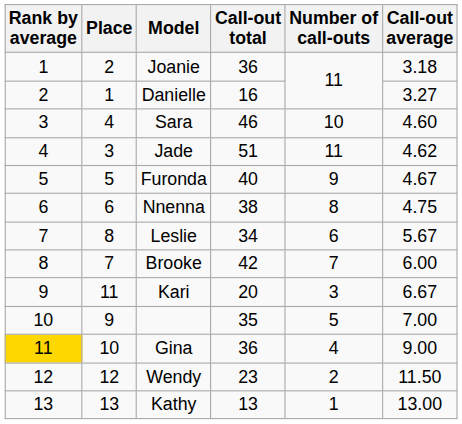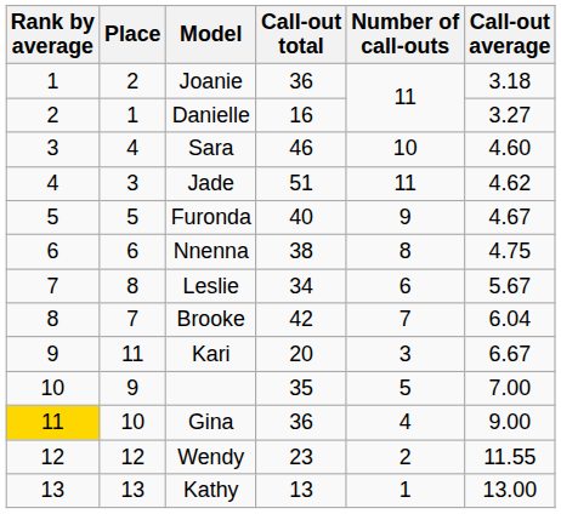Brooke | Call-out average: 6.00 -> 6.04
Wendy | Call-out average: 11.50 -> 11.55
